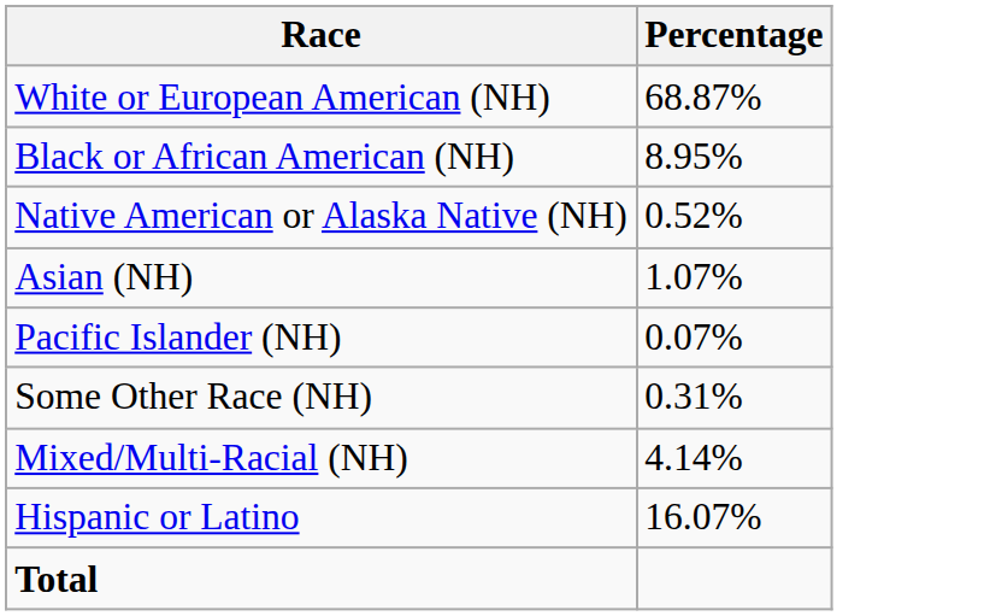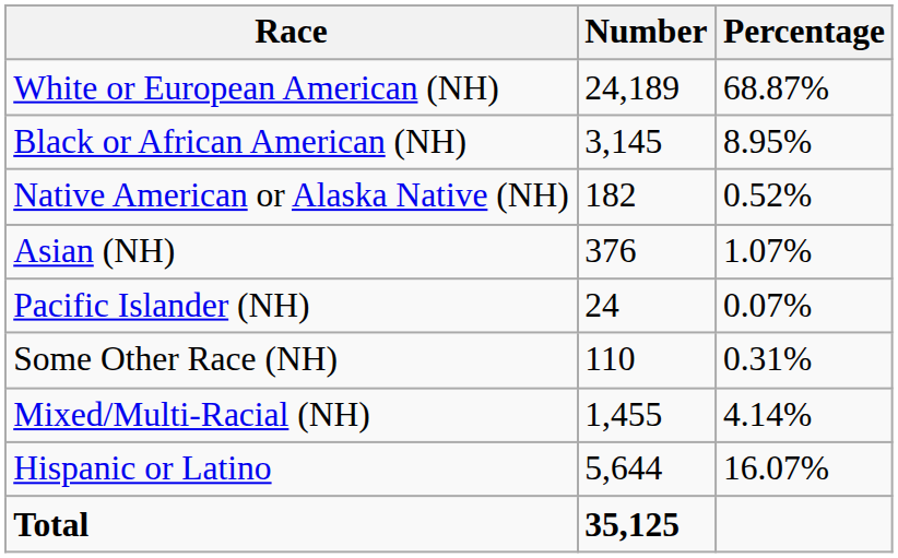+ column: Number | 24,189 | 3,145 | 182 | 376 | 24 | 110 | 1,455 | 5,644 | 35,125
